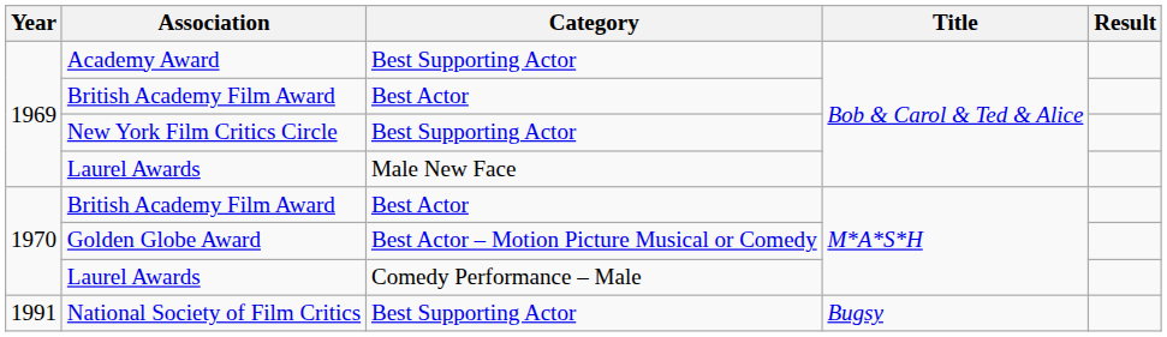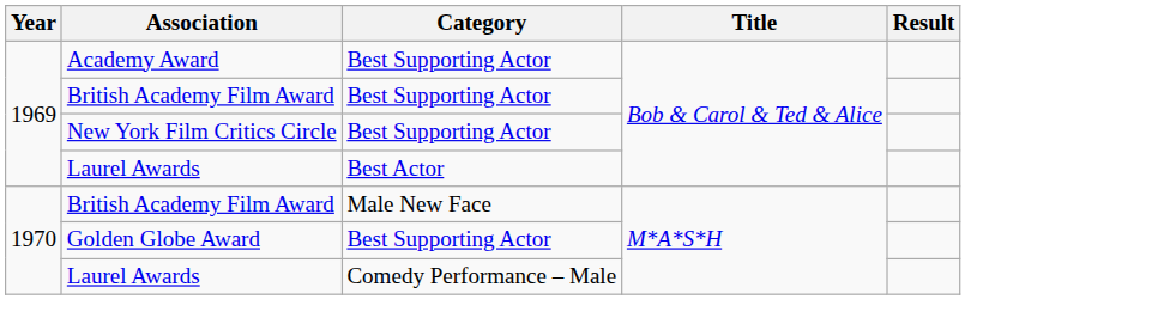1969 / British Academy Film Award | Category: Best Actor -> Best Supporting Actor
1969 / Laurel Awards | Category: Male New Face -> Best Actor
1970 / British Academy Film Award | Category: Best Actor -> Male New Face
Golden Globe Award | Category: Best Actor – Motion Picture Musical or Comedy -> Best Supporting Actor
- row: 1991 | National Society of Film Critics | Best Supporting Actor | Bugsy
